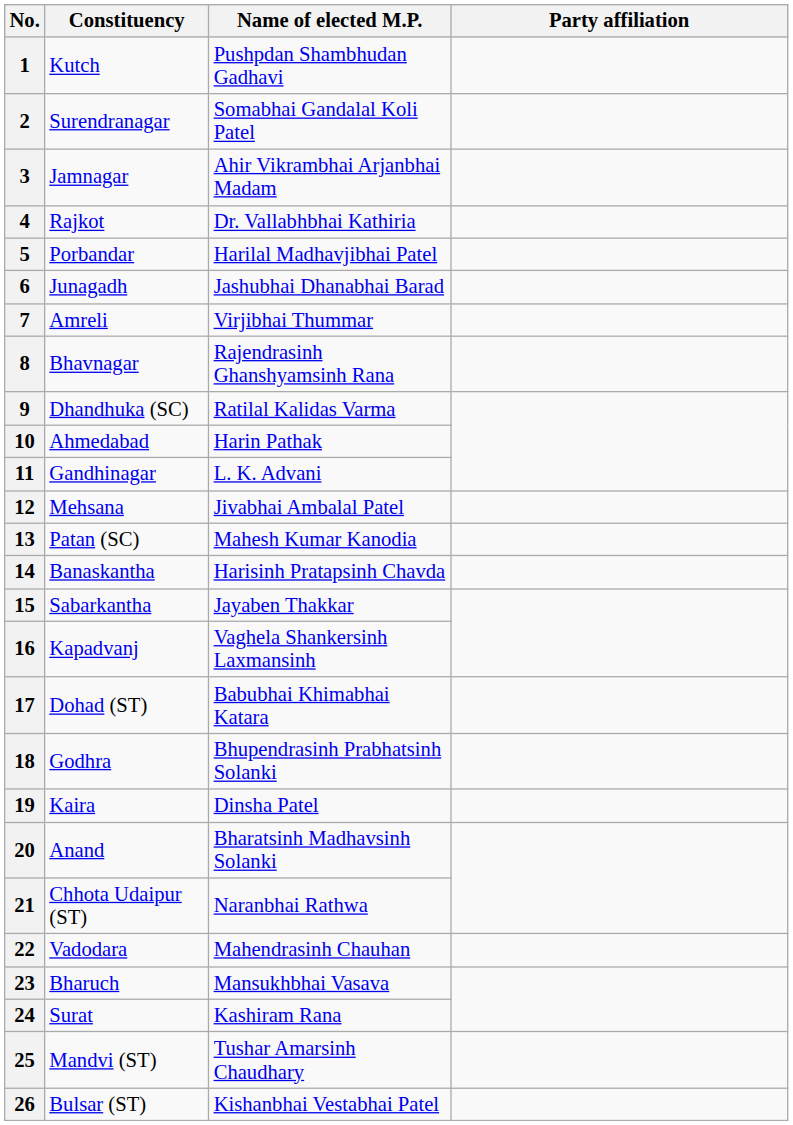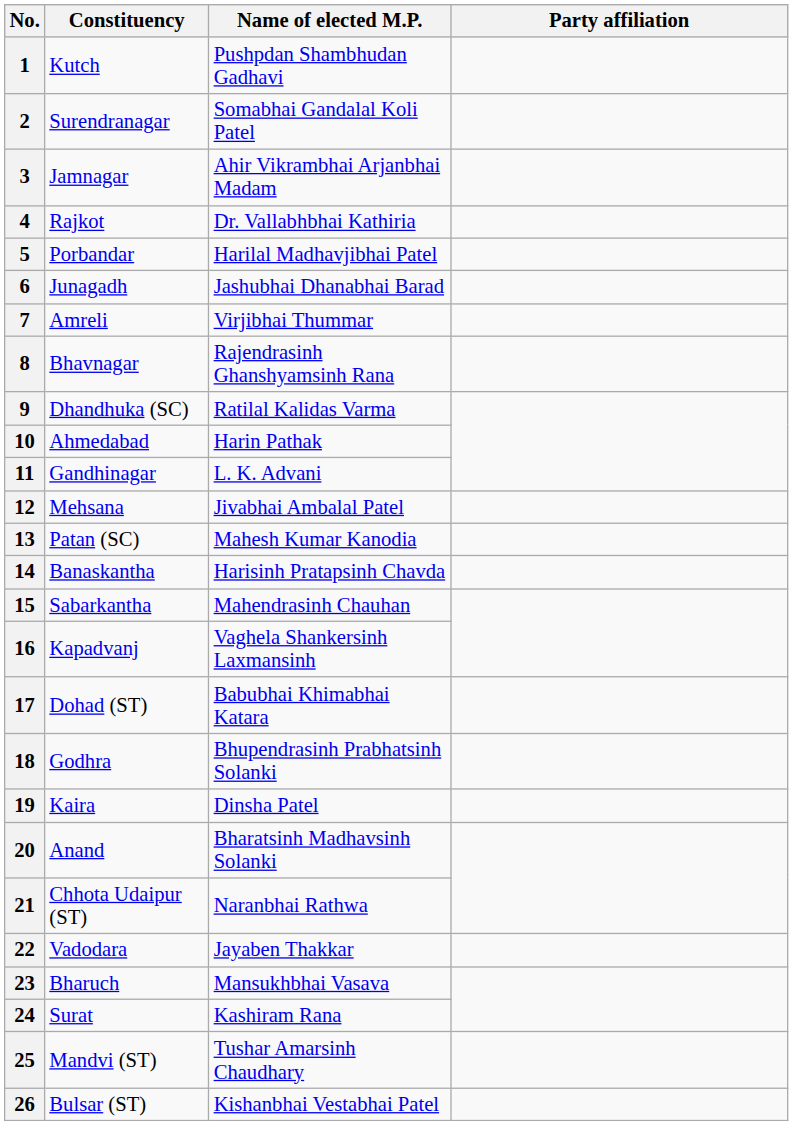15 | Name of elected M.P.: Jayaben Thakkar -> Mahendrasinh Chauhan
22 | Name of elected M.P.: Mahendrasinh Chauhan -> Jayaben Thakkar
